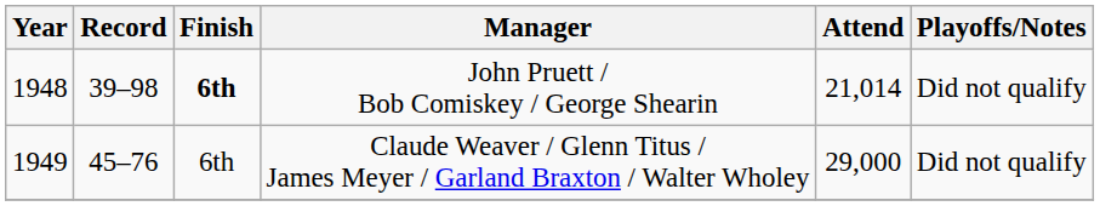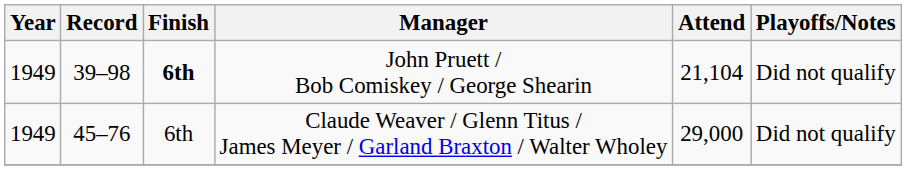John Pruett / Bob Comiskey / George Shearin | Year: 1948 -> 1949
John Pruett / Bob Comiskey / George Shearin | Attend: 21,014 -> 21,104
